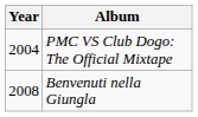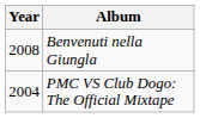rows swapped: PMC VS Club Dogo: The Official Mixtape <-> Benvenuti nella Giungla
